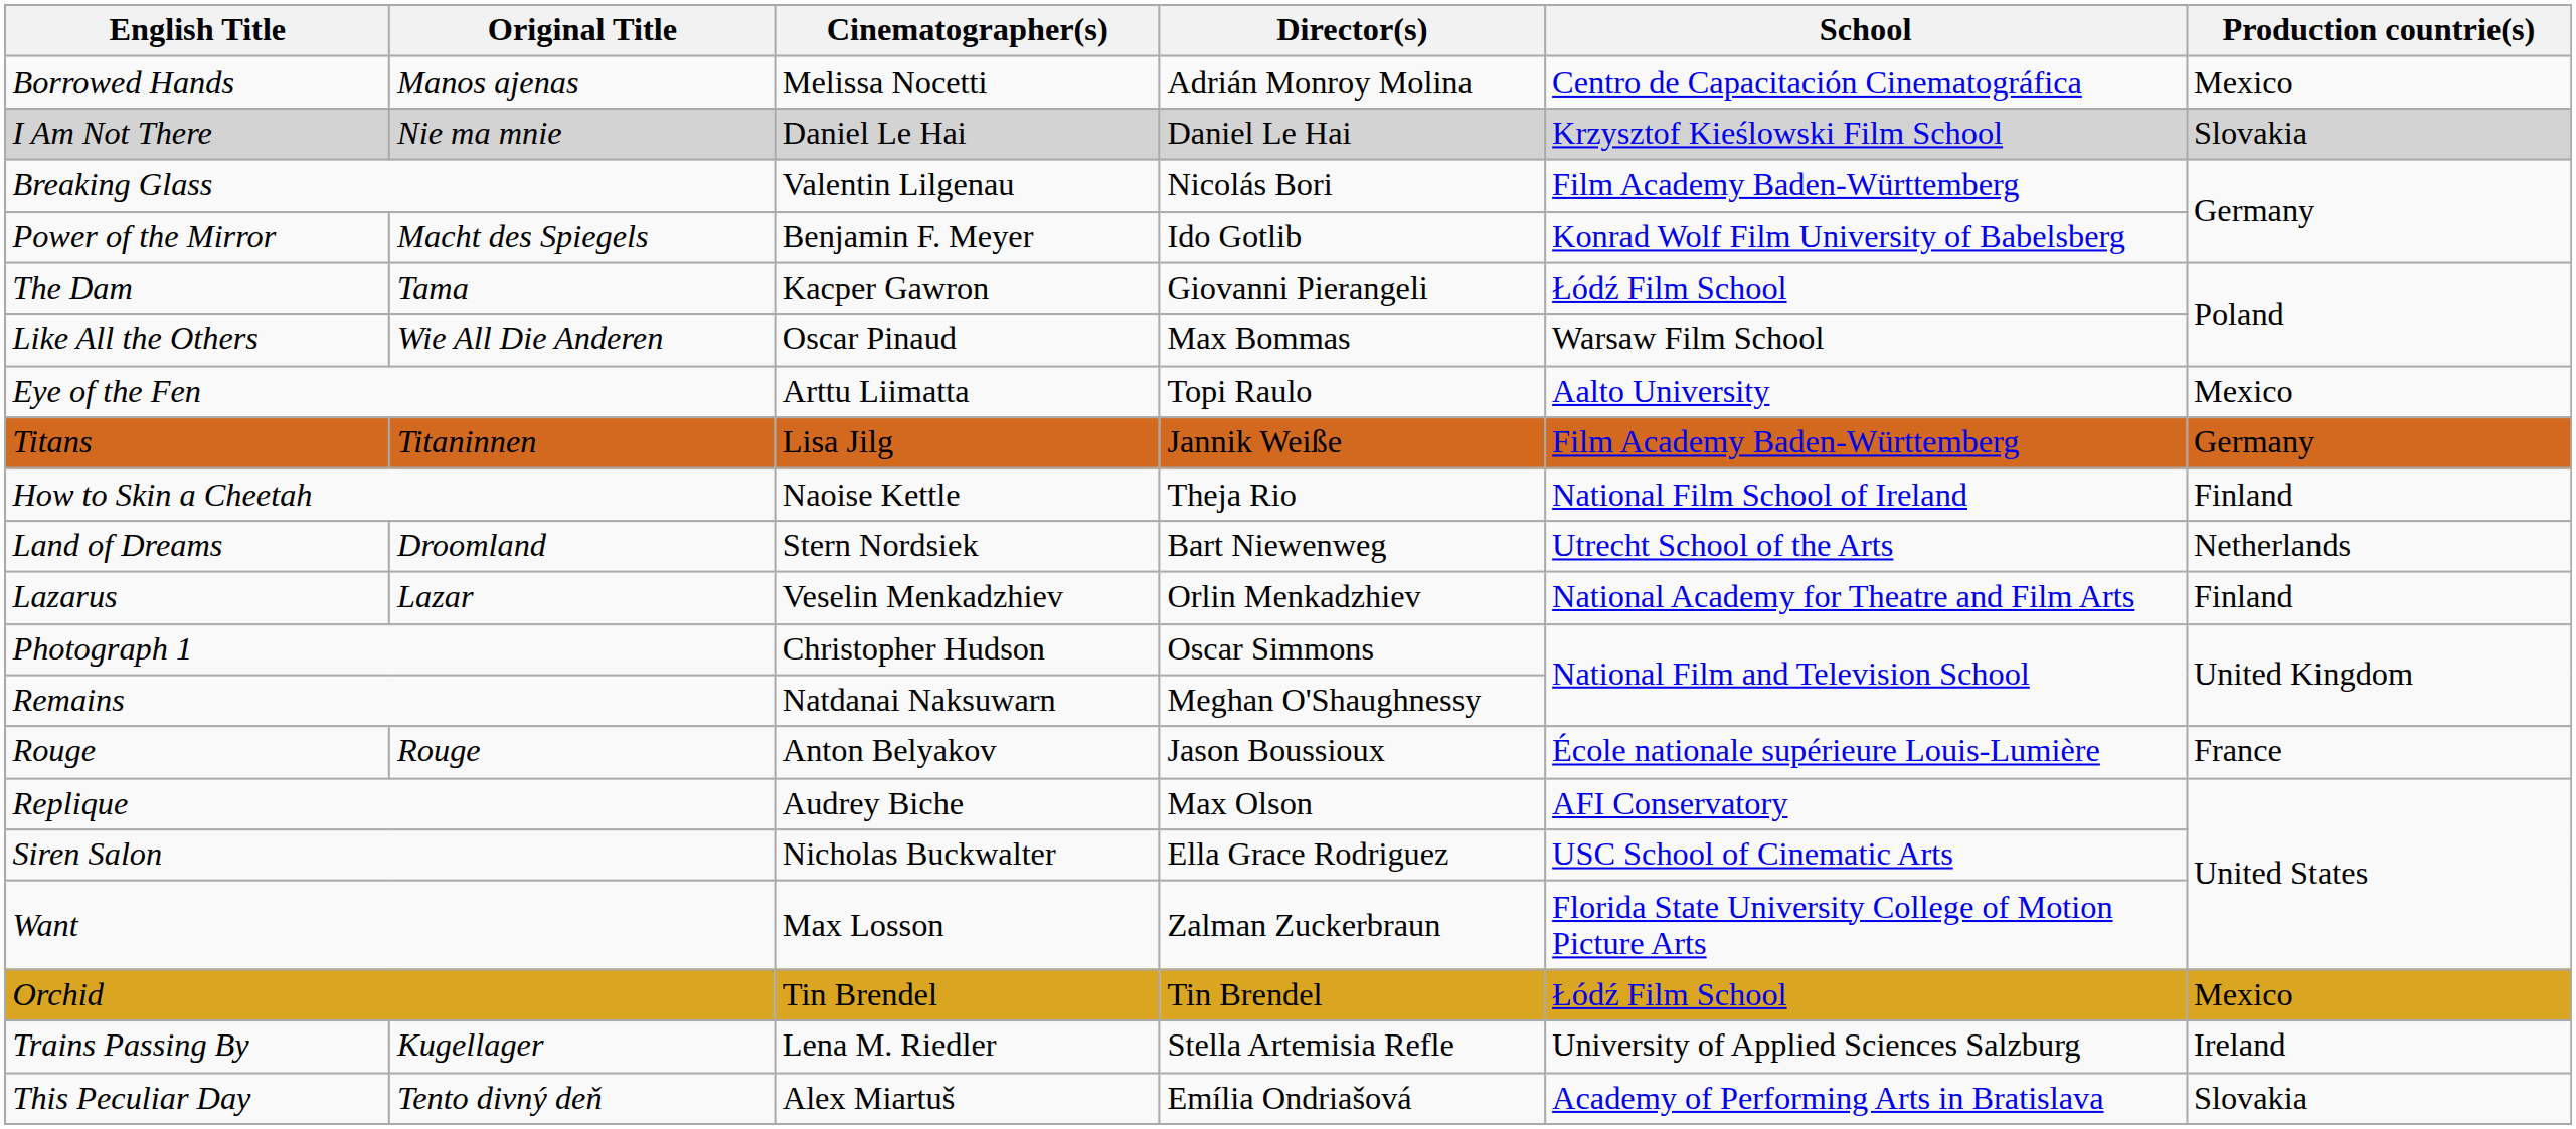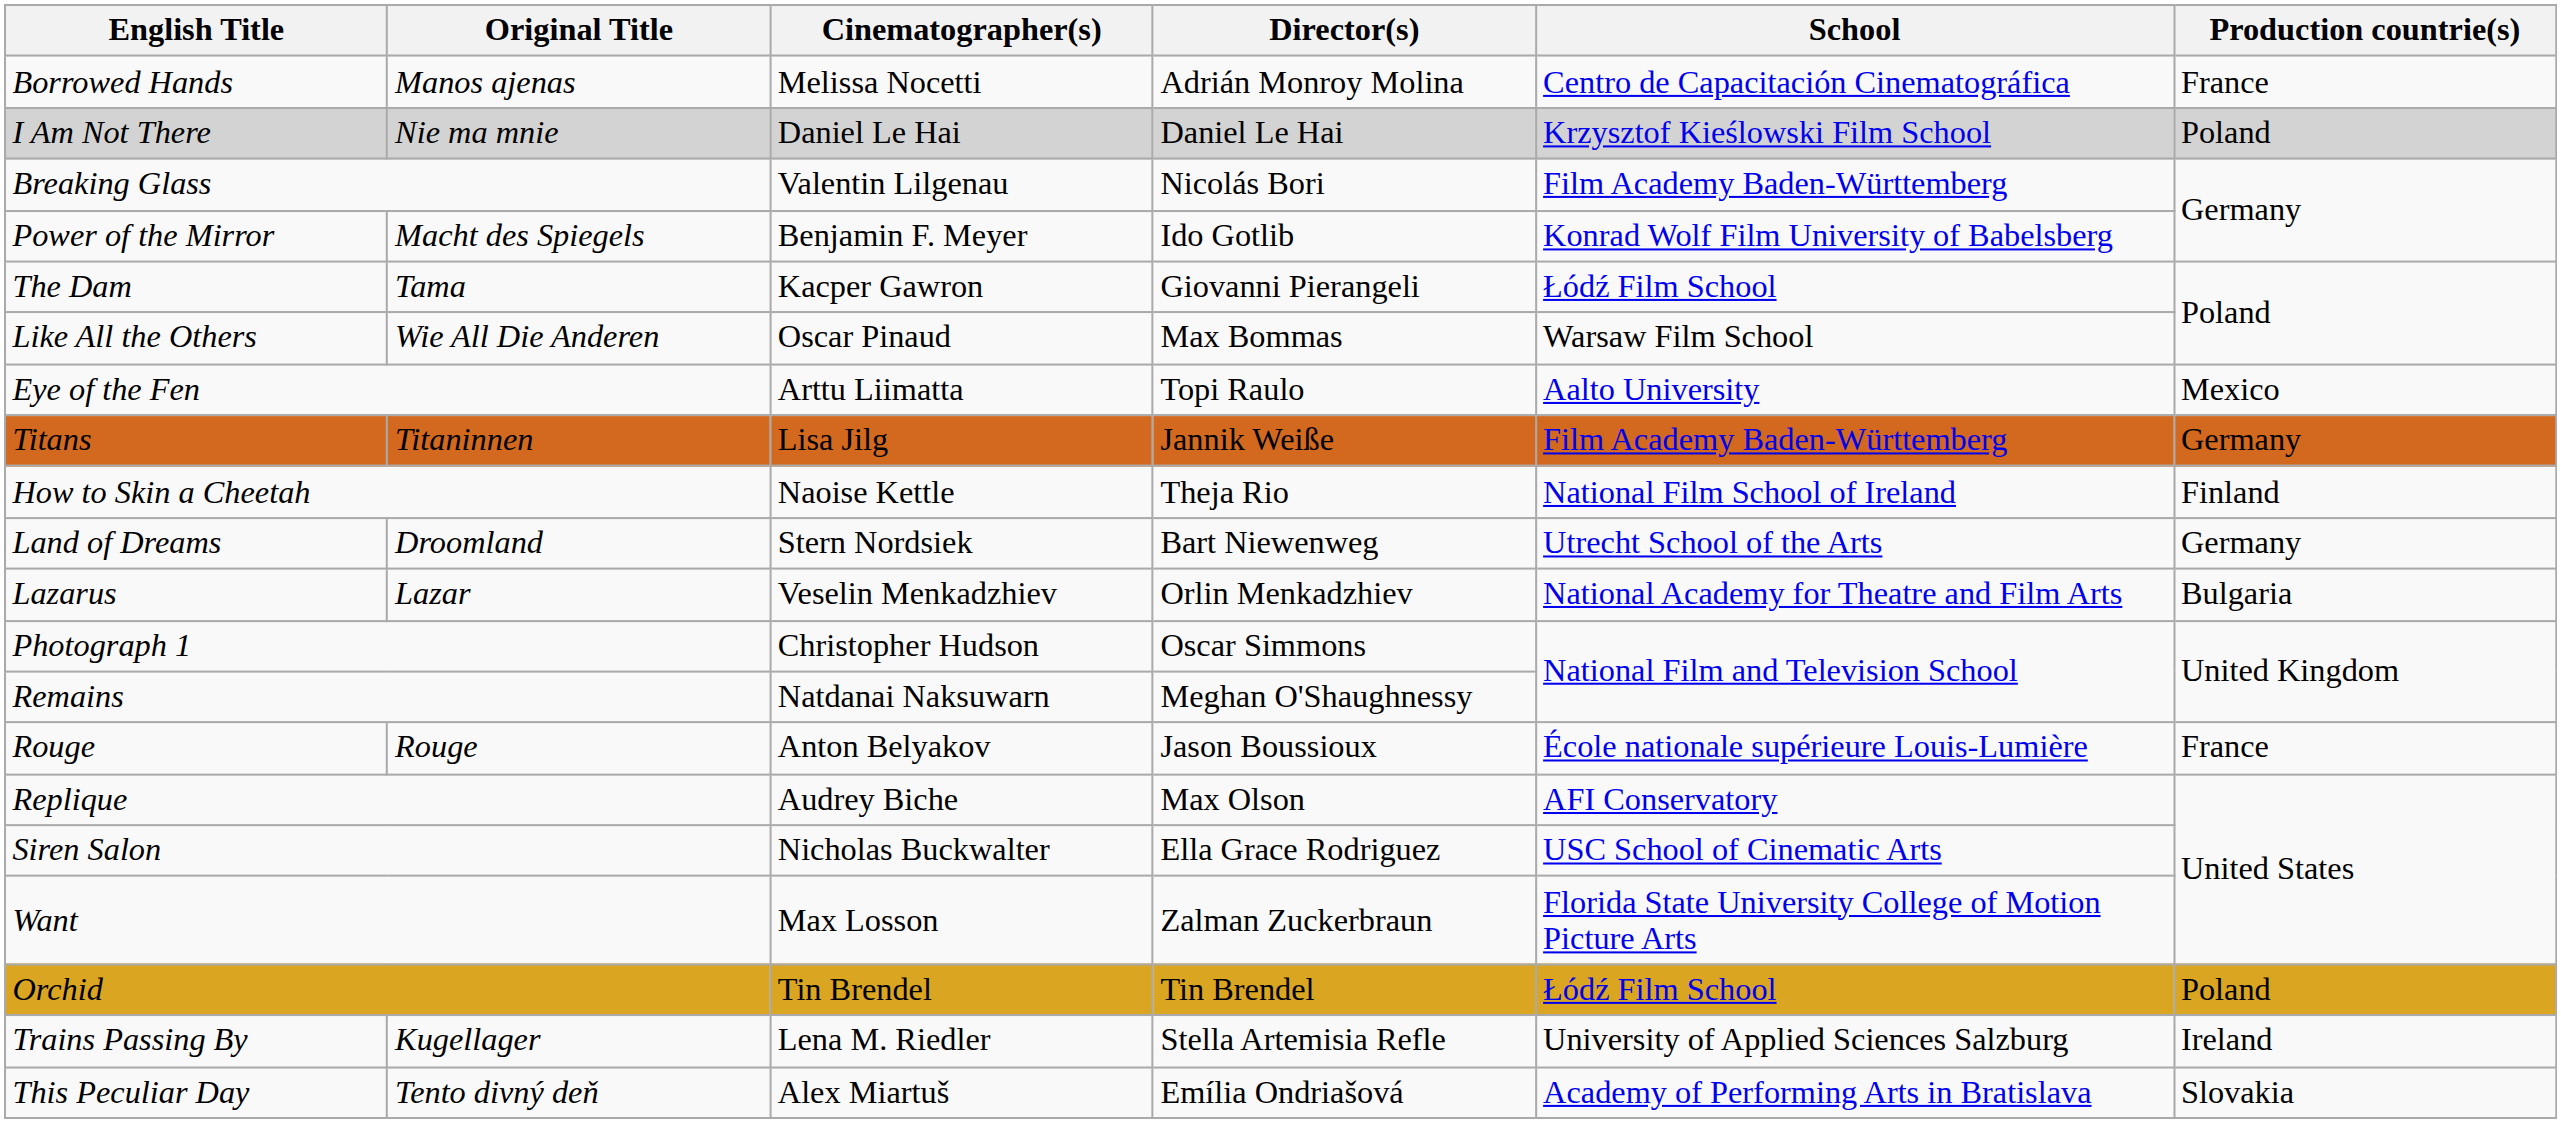Borrowed Hands | Production countrie(s): Mexico -> France
I Am Not There | Production countrie(s): Slovakia -> Poland
Land of Dreams | Production countrie(s): Netherlands -> Germany
Lazarus | Production countrie(s): Finland -> Bulgaria
Orchid | Production countrie(s): Mexico -> Poland
